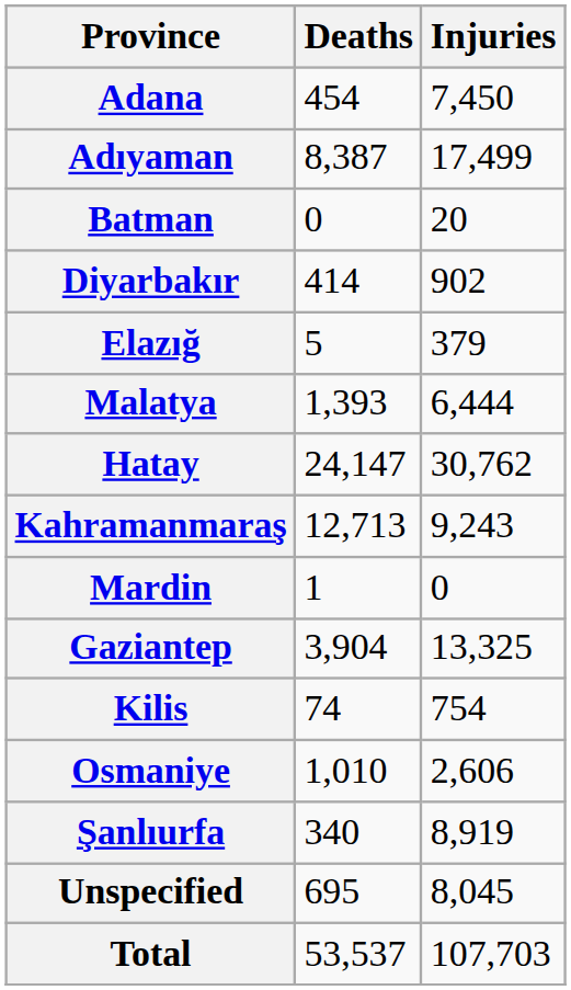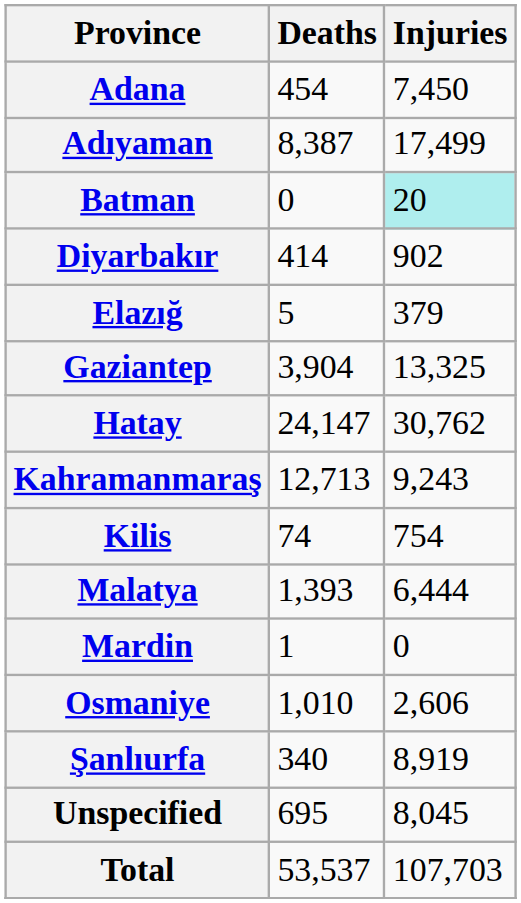Batman | Injuries: no background -> paleturquoise background
rows swapped: Gaziantep <-> Malatya
rows swapped: Kilis <-> Mardin
